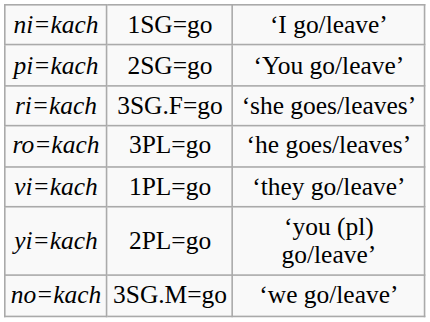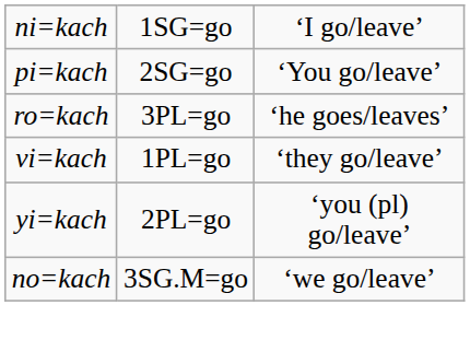- row: ri=kach | 3SG.F=go | ‘she goes/leaves’
